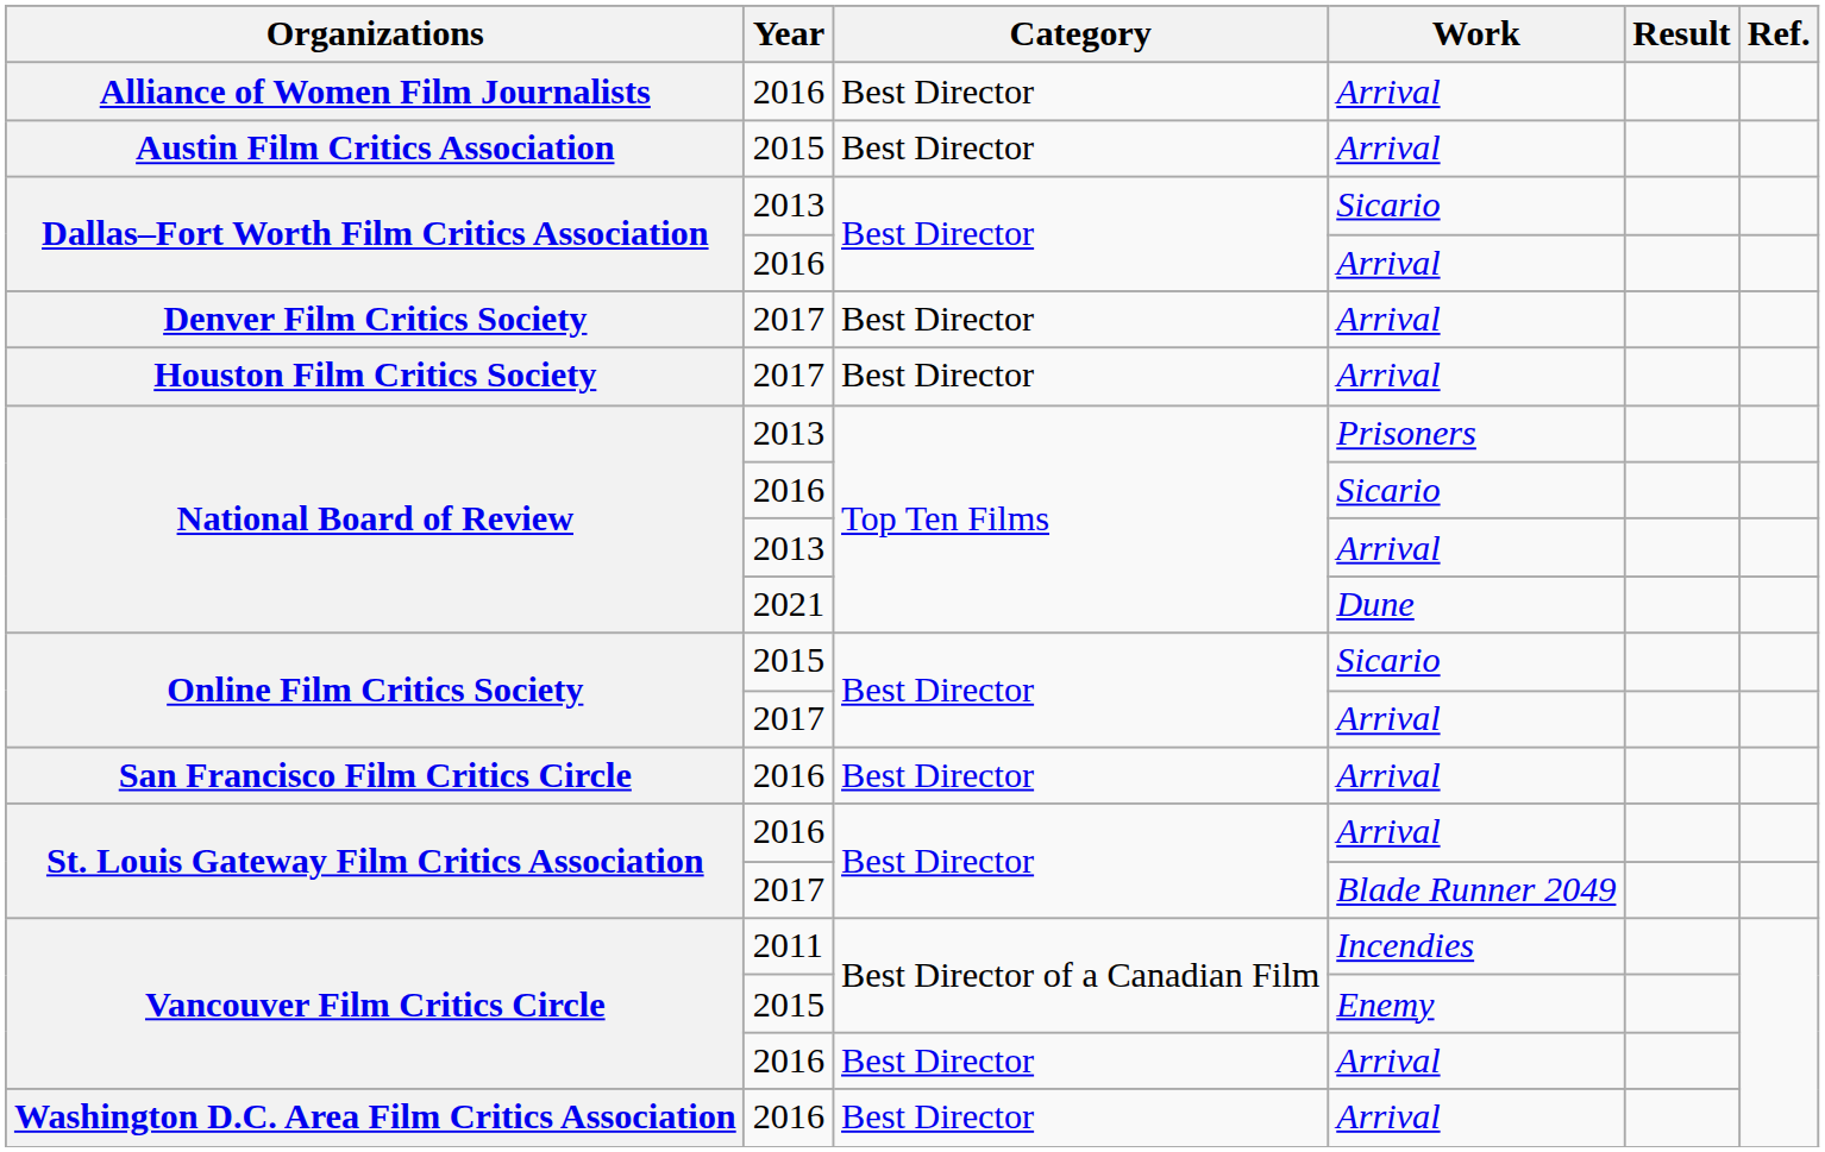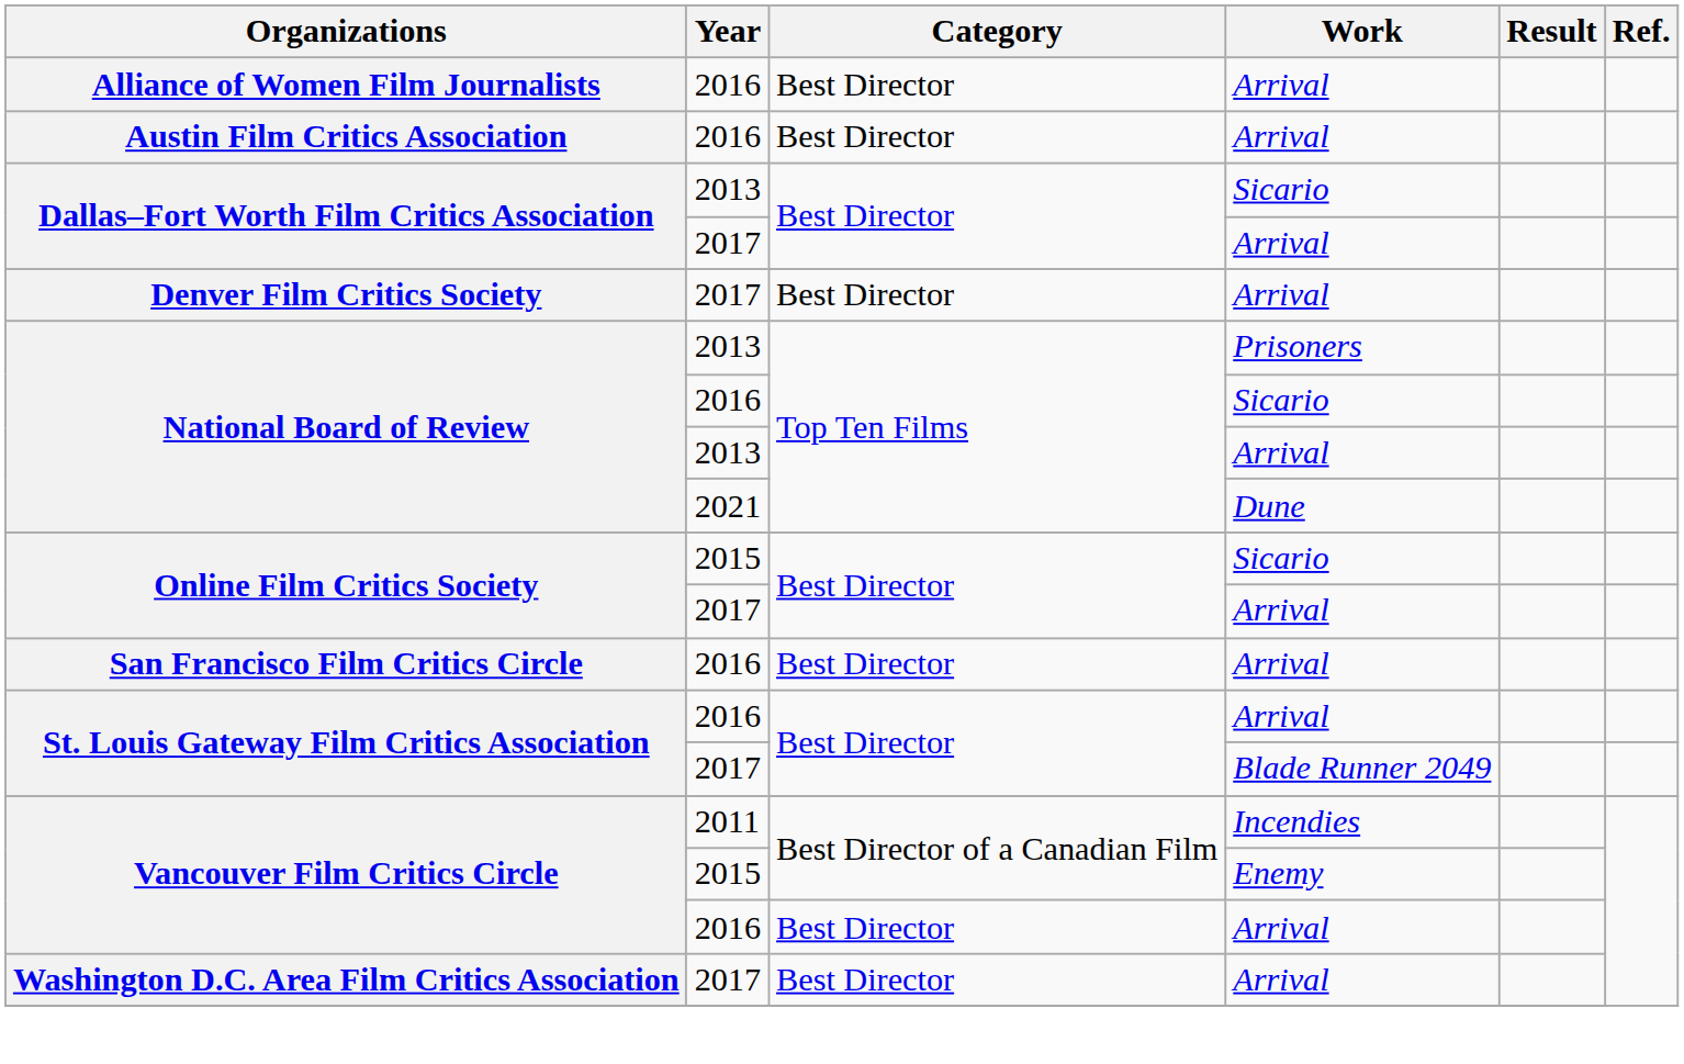Austin Film Critics Association | Year: 2015 -> 2016
Dallas–Fort Worth Film Critics Association / Arrival | Year: 2016 -> 2017
- row: Houston Film Critics Society | 2017 | Best Director | Arrival
Washington D.C. Area Film Critics Association | Year: 2016 -> 2017
